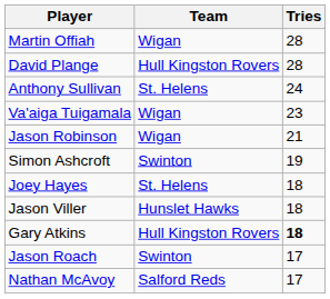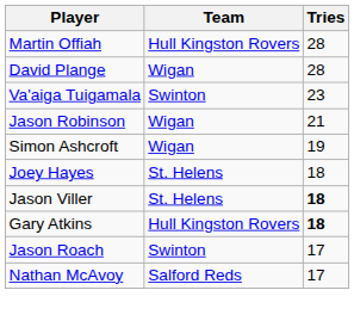Martin Offiah | Team: Wigan -> Hull Kingston Rovers
David Plange | Team: Hull Kingston Rovers -> Wigan
- row: Anthony Sullivan | St. Helens | 24
Va'aiga Tuigamala | Team: Wigan -> Swinton
Simon Ashcroft | Team: Swinton -> Wigan
Jason Viller | Team: Hunslet Hawks -> St. Helens
Jason Viller | Tries: normal -> bold
